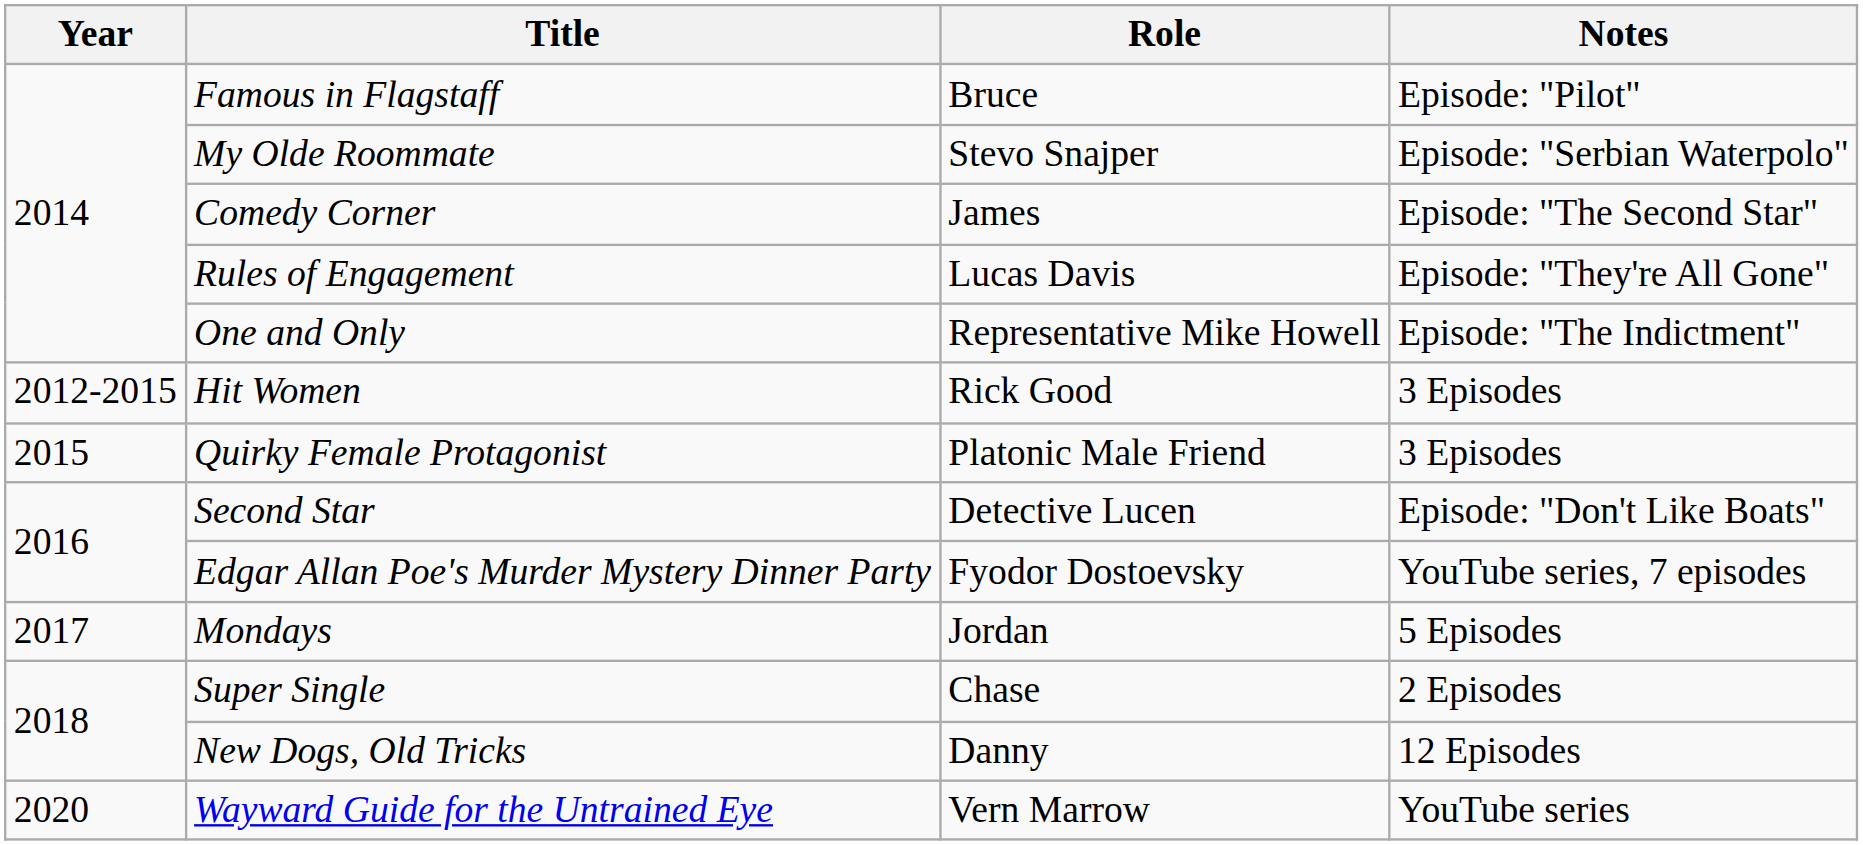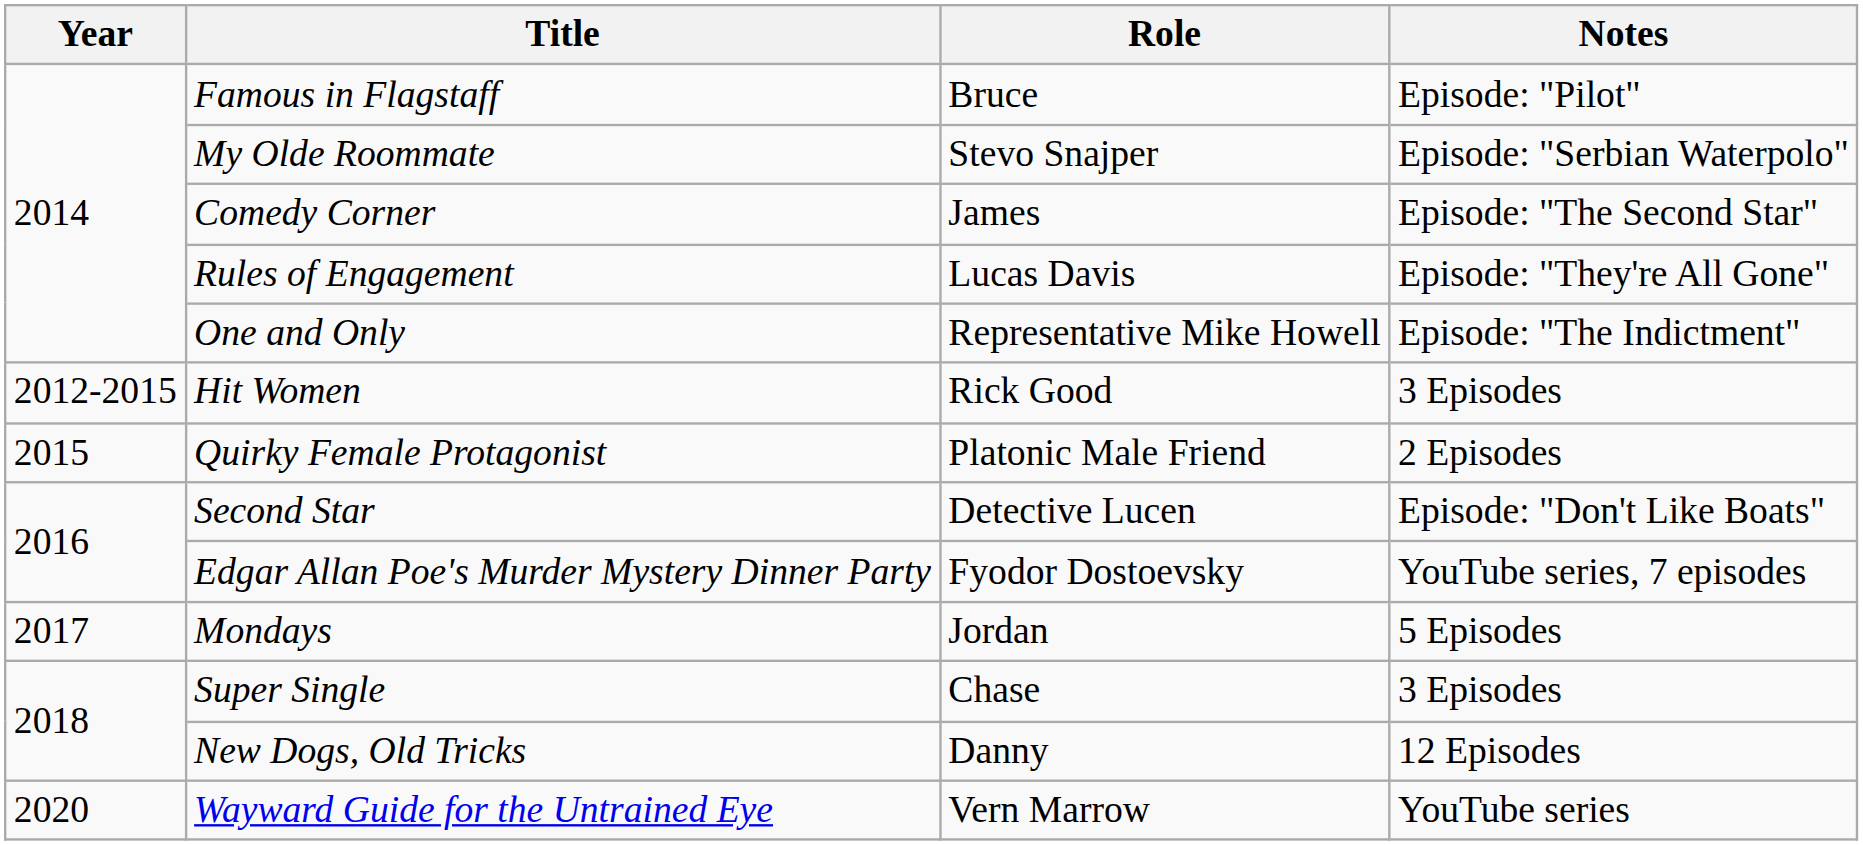Quirky Female Protagonist | Notes: 3 Episodes -> 2 Episodes
Super Single | Notes: 2 Episodes -> 3 Episodes
